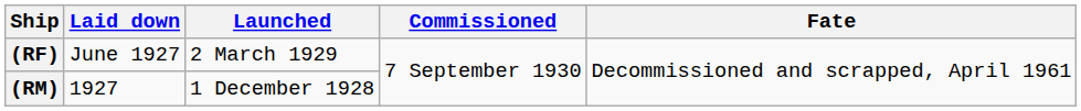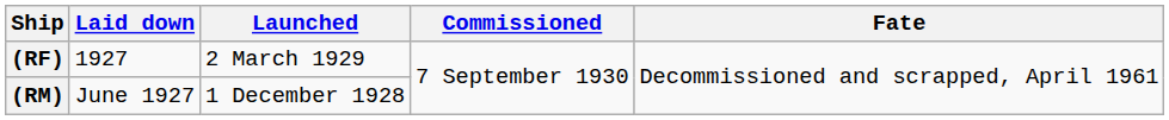(RF) | Laid down: June 1927 -> 1927
(RM) | Laid down: 1927 -> June 1927
